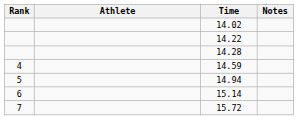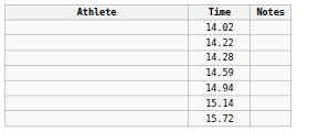- column: Rank | 4 | 5 | 6 | 7
